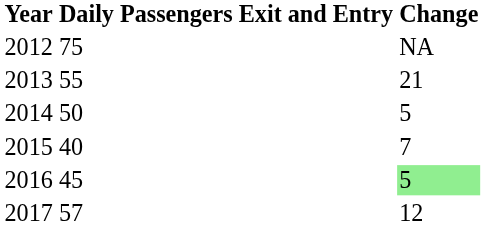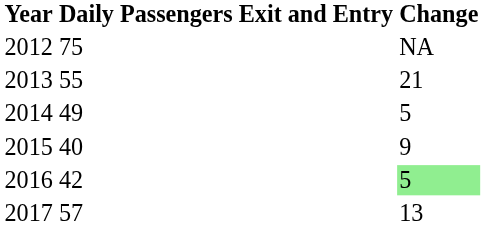2014 | Daily Passengers Exit and Entry: 50 -> 49
2015 | Change: 7 -> 9
2016 | Daily Passengers Exit and Entry: 45 -> 42
2017 | Change: 12 -> 13
